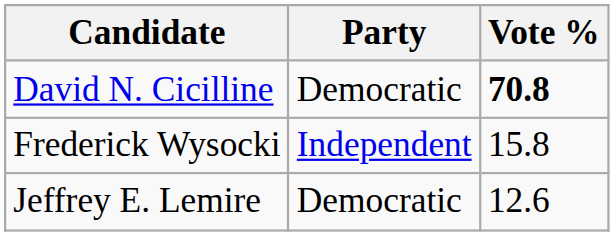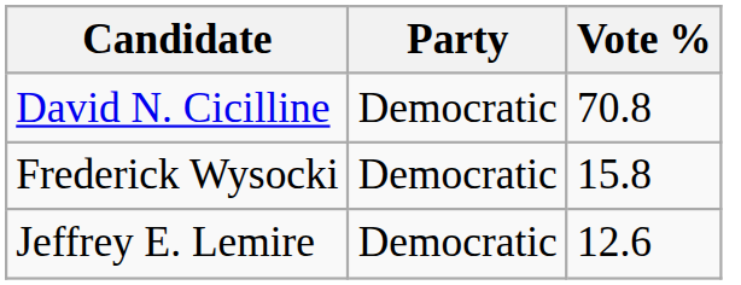David N. Cicilline | Vote %: bold -> normal
Frederick Wysocki | Party: Independent -> Democratic
